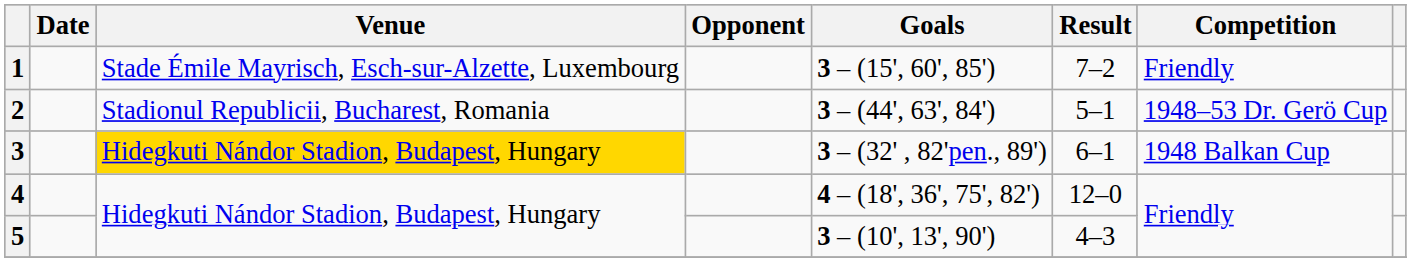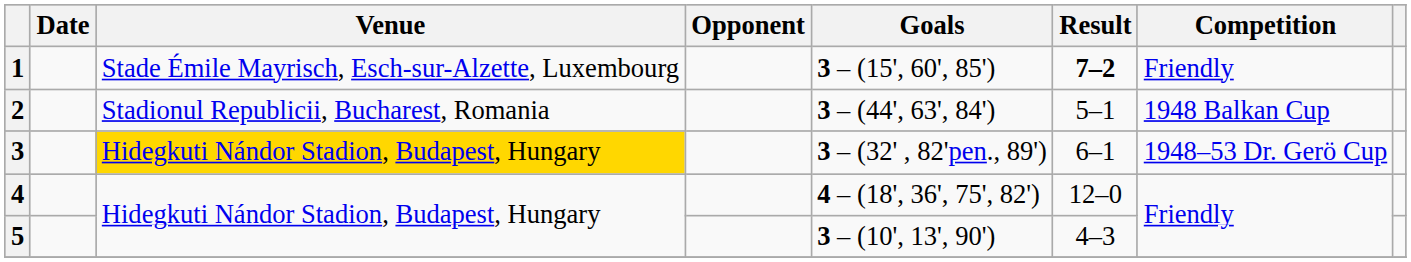1 | Result: normal -> bold
2 | Competition: 1948–53 Dr. Gerö Cup -> 1948 Balkan Cup
3 | Competition: 1948 Balkan Cup -> 1948–53 Dr. Gerö Cup
